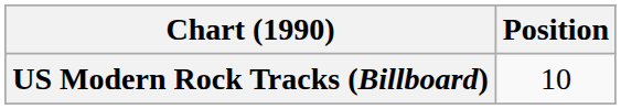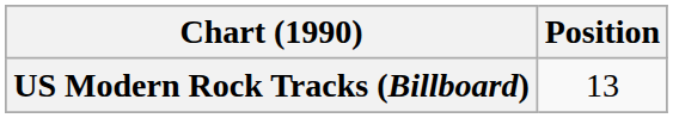US Modern Rock Tracks (Billboard) | Position: 10 -> 13
